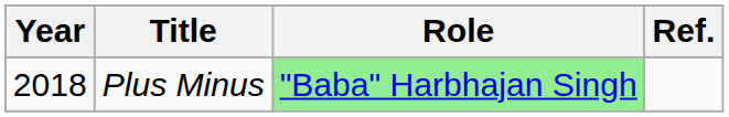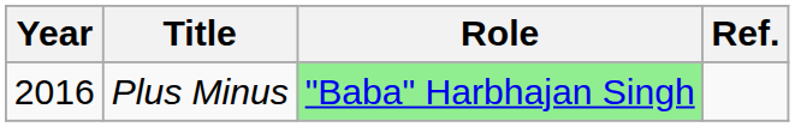Plus Minus | Year: 2018 -> 2016
